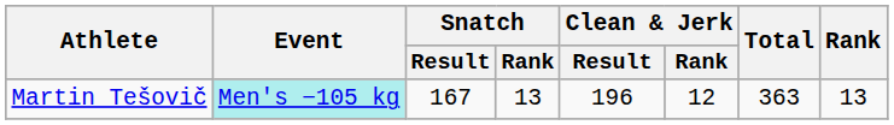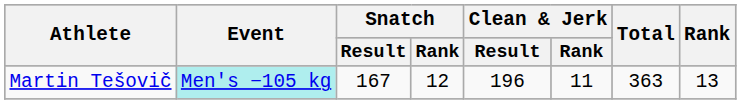Martin Tešovič | Snatch / Rank: 13 -> 12
Martin Tešovič | Clean & Jerk / Rank: 12 -> 11
